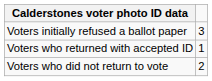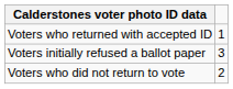rows swapped: Voters initially refused a ballot paper <-> Voters who returned with accepted ID
